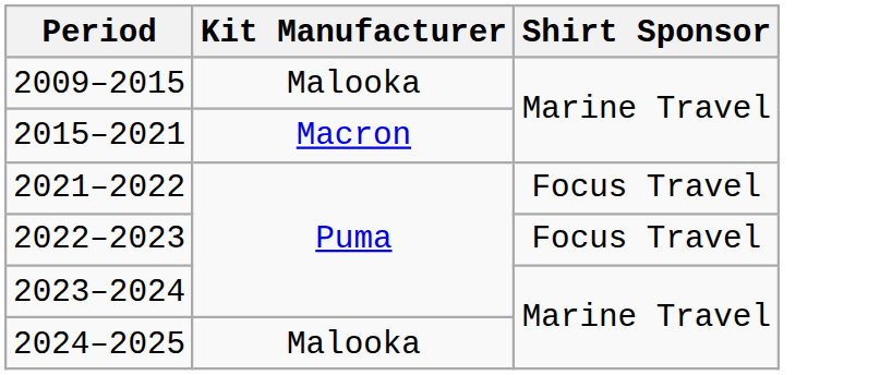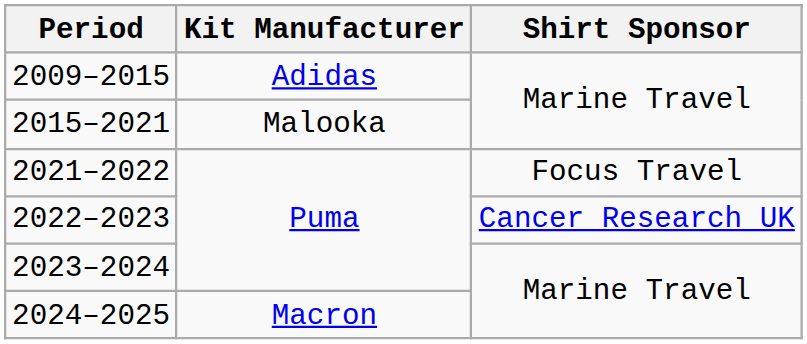2009–2015 | Kit Manufacturer: Malooka -> Adidas
2015–2021 | Kit Manufacturer: Macron -> Malooka
2022–2023 | Shirt Sponsor: Focus Travel -> Cancer Research UK
2024–2025 | Kit Manufacturer: Malooka -> Macron
